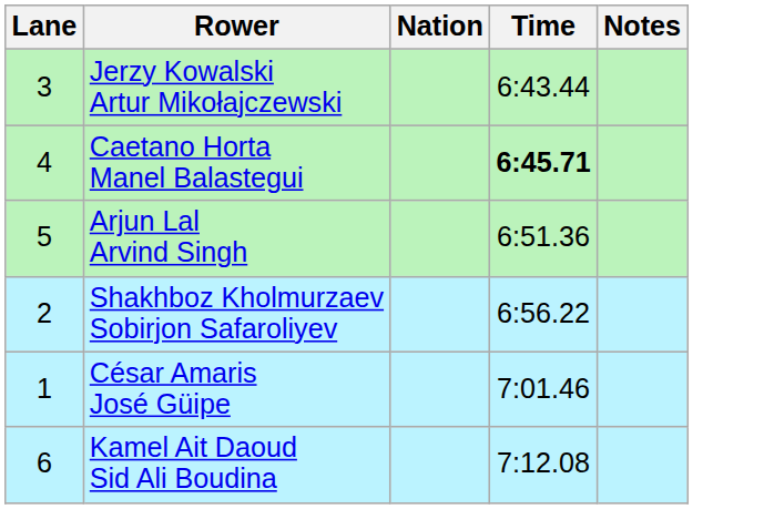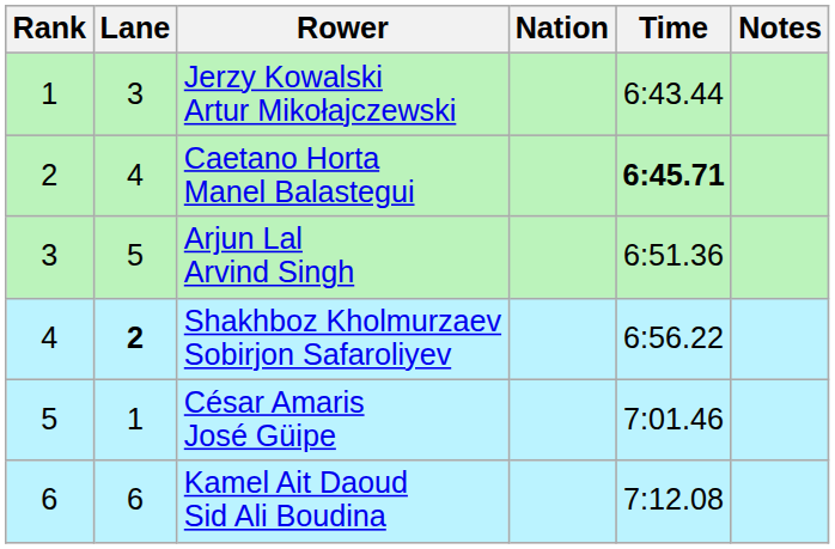+ column: Rank | 1 | 2 | 3 | 4 | 5 | 6
Shakhboz Kholmurzaev Sobirjon Safaroliyev | Lane: normal -> bold
